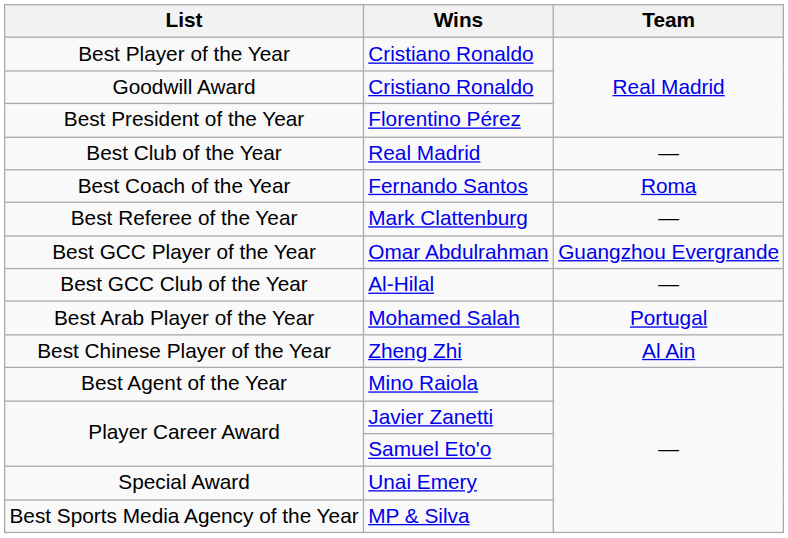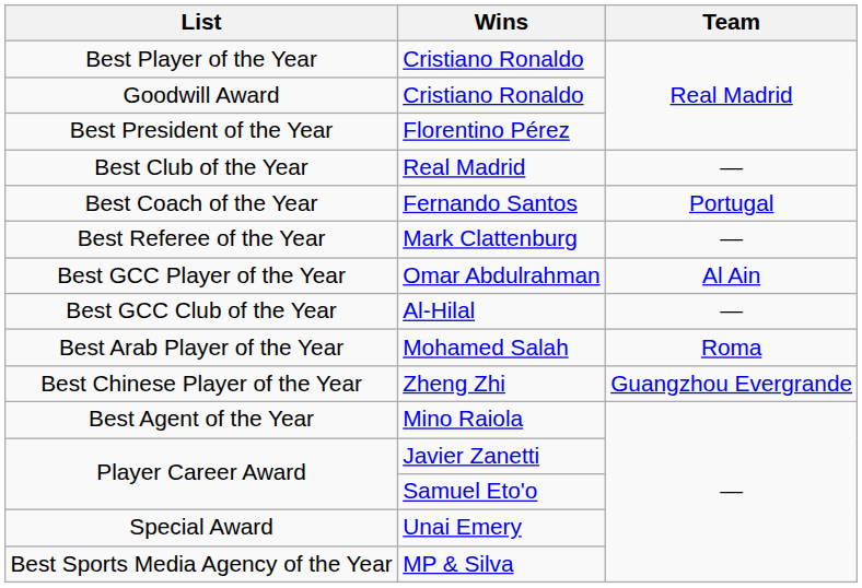Best Coach of the Year | Team: Roma -> Portugal
Best GCC Player of the Year | Team: Guangzhou Evergrande -> Al Ain
Best Arab Player of the Year | Team: Portugal -> Roma
Best Chinese Player of the Year | Team: Al Ain -> Guangzhou Evergrande
